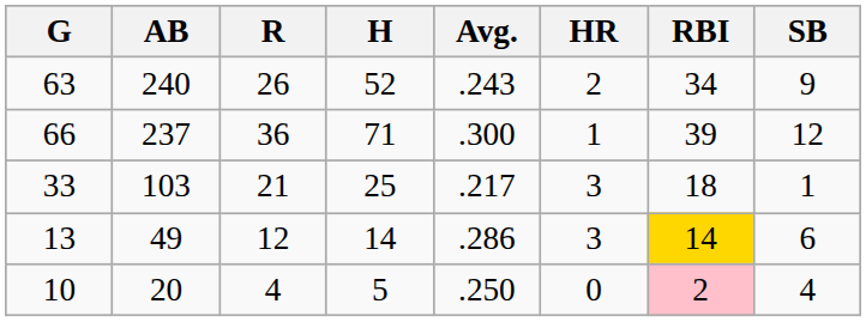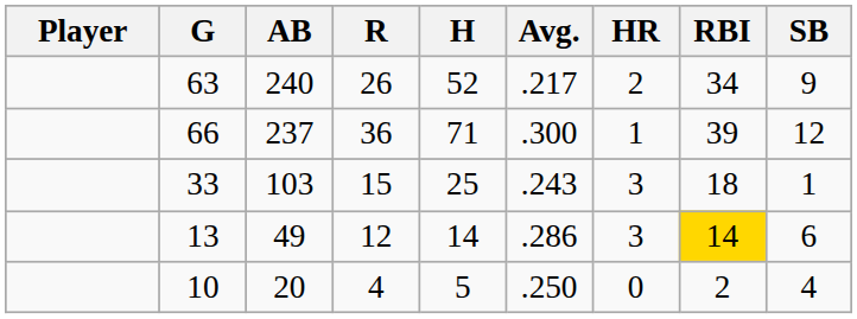+ column: Player
63 | Avg.: .243 -> .217
33 | R: 21 -> 15
33 | Avg.: .217 -> .243
10 | RBI: pink background -> no background
